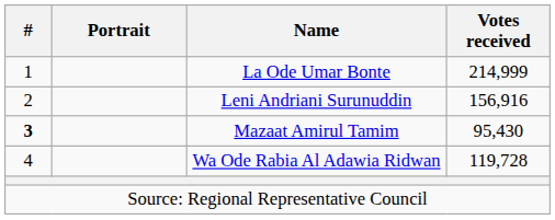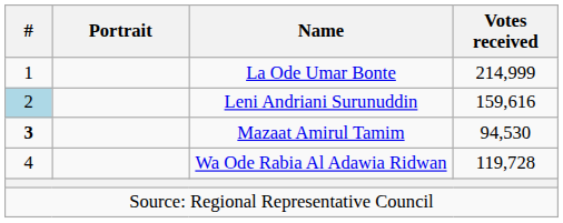Leni Andriani Surunuddin | #: no background -> lightblue background
Leni Andriani Surunuddin | Votes received: 156,916 -> 159,616
Mazaat Amirul Tamim | Votes received: 95,430 -> 94,530
